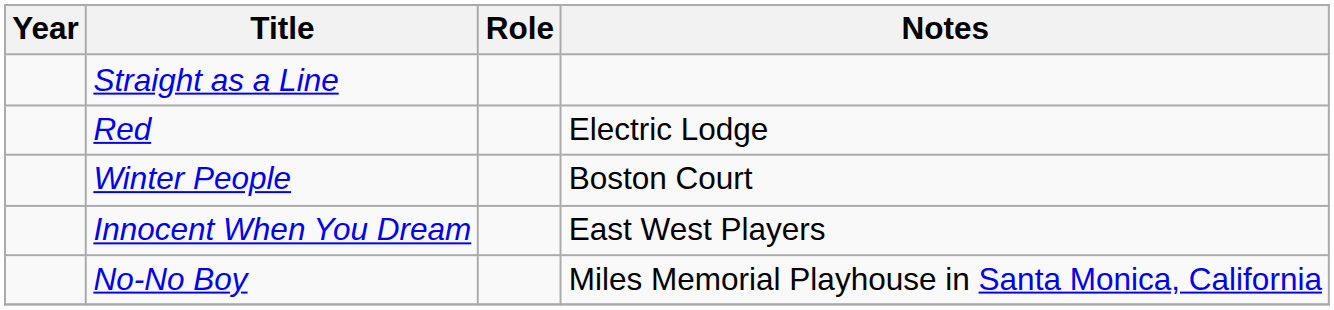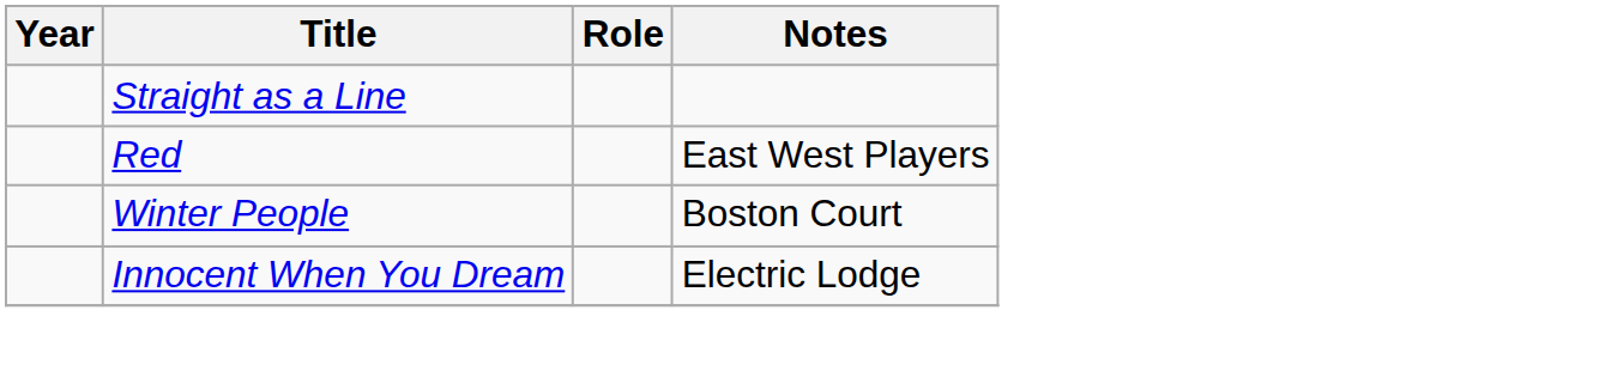Red | Notes: Electric Lodge -> East West Players
Innocent When You Dream | Notes: East West Players -> Electric Lodge
- row: No-No Boy | Miles Memorial Playhouse in Santa Monica, California
